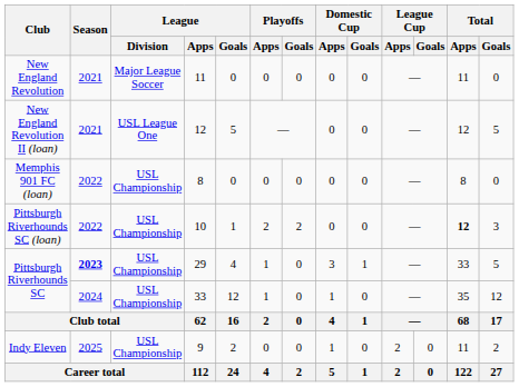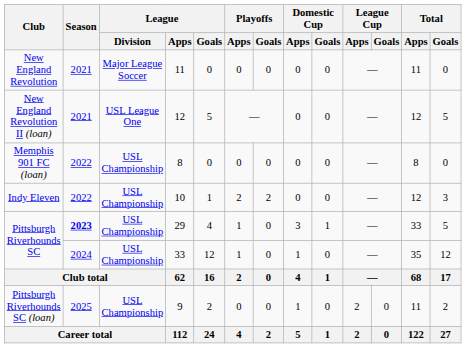10 | Club: Pittsburgh Riverhounds SC (loan) -> Indy Eleven
10 | Total / Apps: bold -> normal
9 | Club: Indy Eleven -> Pittsburgh Riverhounds SC (loan)
